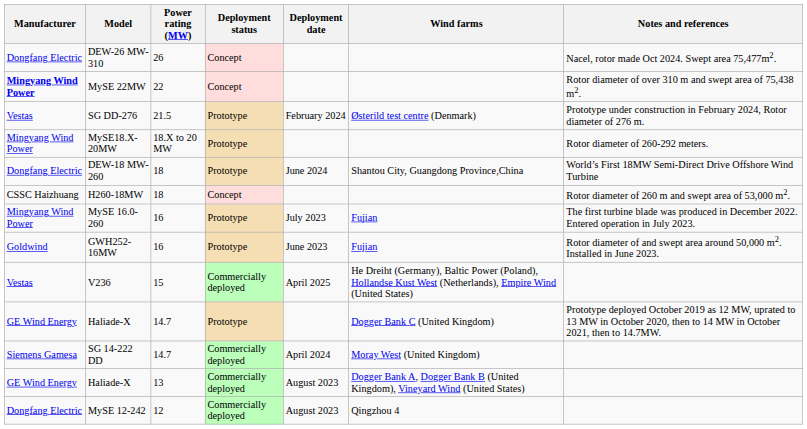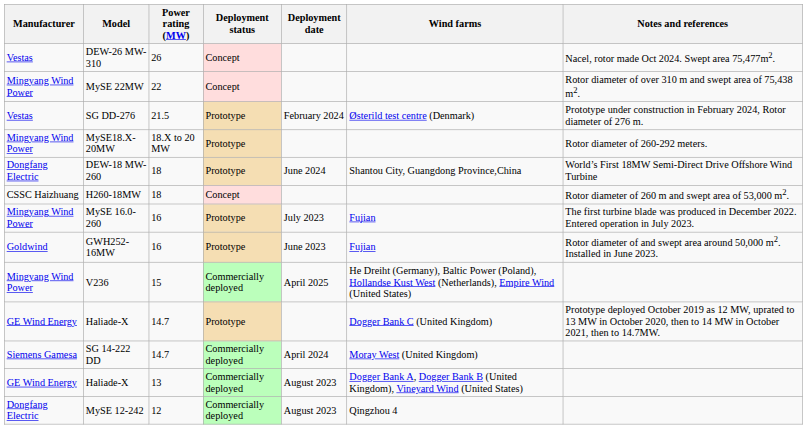DEW-26 MW-310 | Manufacturer: Dongfang Electric -> Vestas
MySE 22MW | Manufacturer: bold -> normal
V236 | Manufacturer: Vestas -> Mingyang Wind Power
